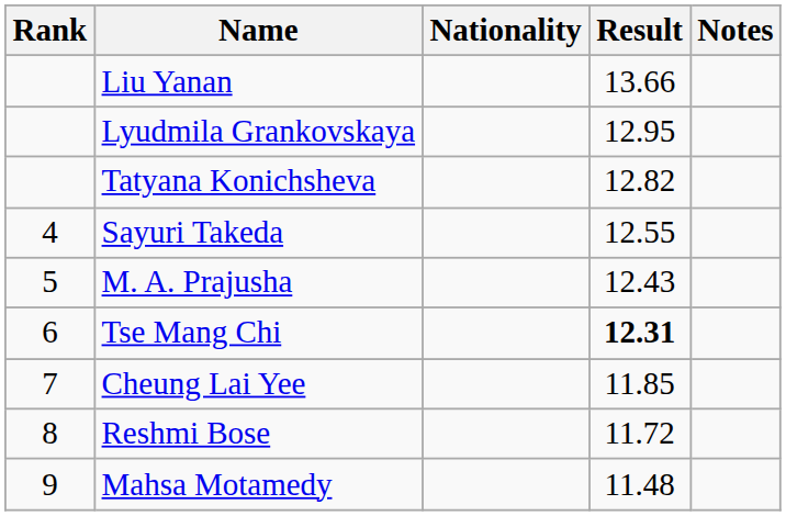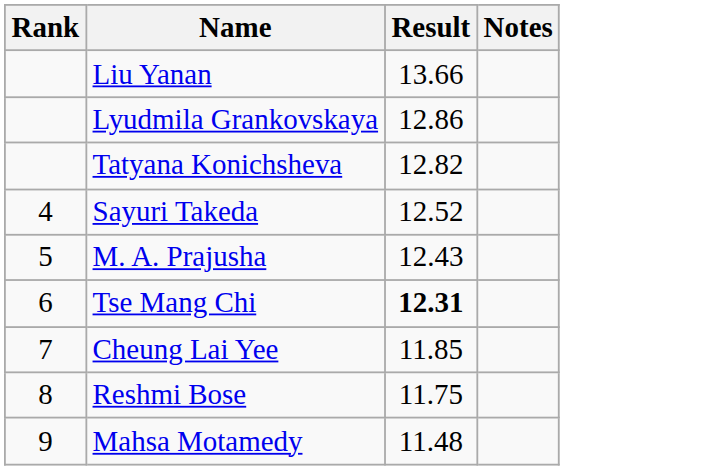- column: Nationality
Lyudmila Grankovskaya | Result: 12.95 -> 12.86
Sayuri Takeda | Result: 12.55 -> 12.52
Reshmi Bose | Result: 11.72 -> 11.75
